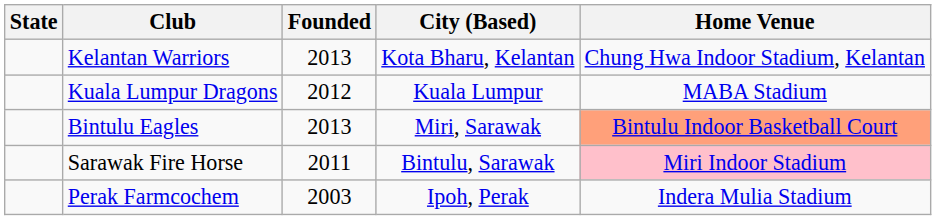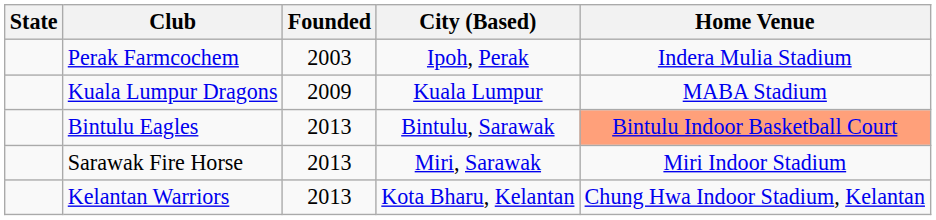rows swapped: Perak Farmcochem <-> Kelantan Warriors
Kuala Lumpur Dragons | Founded: 2012 -> 2009
Bintulu Eagles | City (Based): Miri, Sarawak -> Bintulu, Sarawak
Sarawak Fire Horse | Founded: 2011 -> 2013
Sarawak Fire Horse | City (Based): Bintulu, Sarawak -> Miri, Sarawak
Sarawak Fire Horse | Home Venue: pink background -> no background
